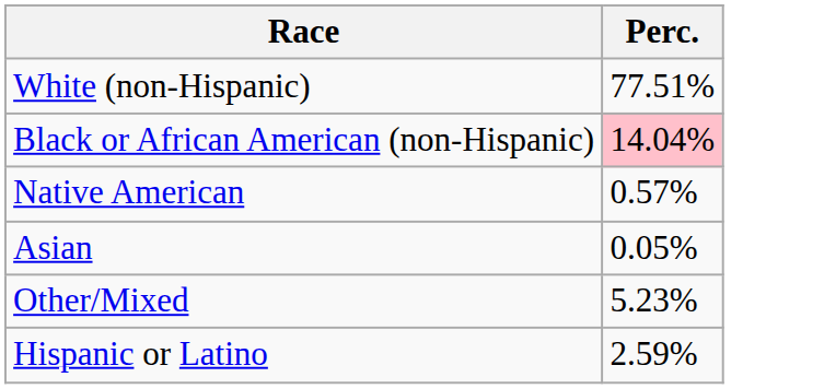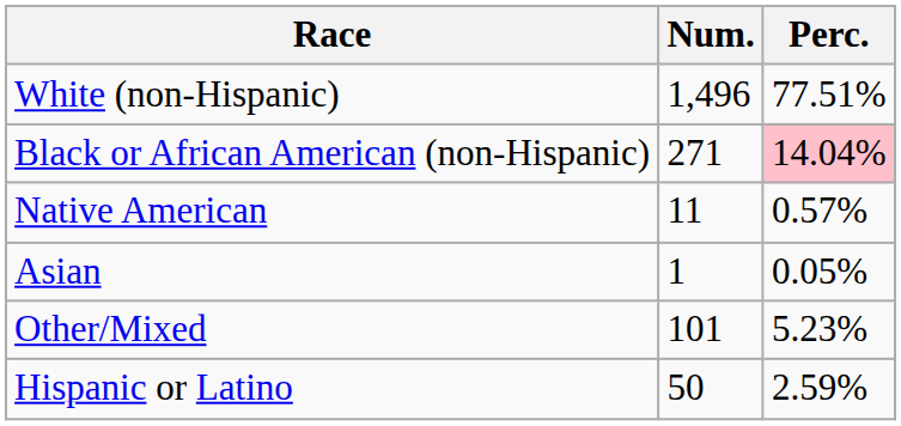+ column: Num. | 1,496 | 271 | 11 | 1 | 101 | 50
